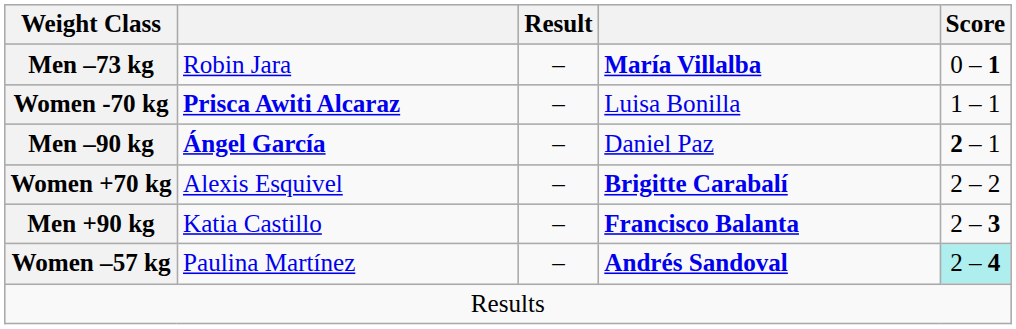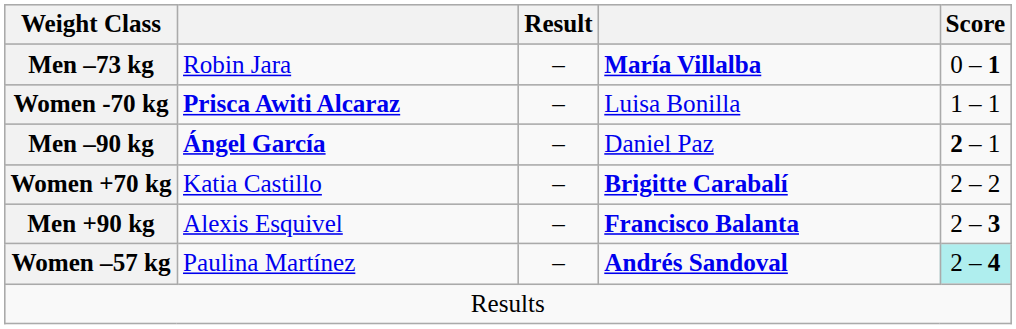Women +70 kg | column 2: Alexis Esquivel -> Katia Castillo
Men +90 kg | column 2: Katia Castillo -> Alexis Esquivel
